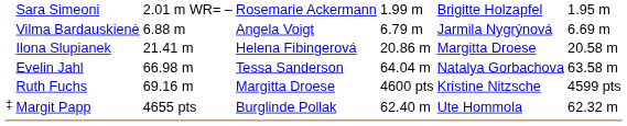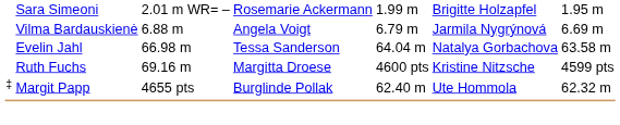- row: Ilona Slupianek | 21.41 m | Helena Fibingerová | 20.86 m | Margitta Droese | 20.58 m
